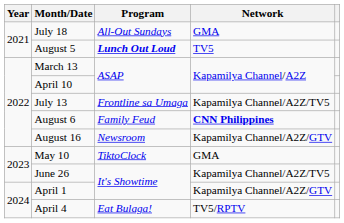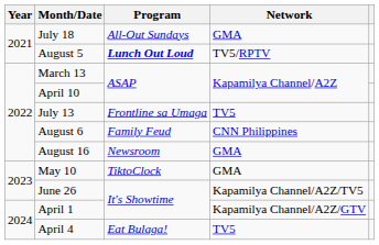August 5 | Network: TV5 -> TV5/RPTV
July 13 | Network: Kapamilya Channel/A2Z/TV5 -> TV5
August 6 | Network: bold -> normal
August 16 | Network: Kapamilya Channel/A2Z/GTV -> GMA
April 4 | Network: TV5/RPTV -> TV5
